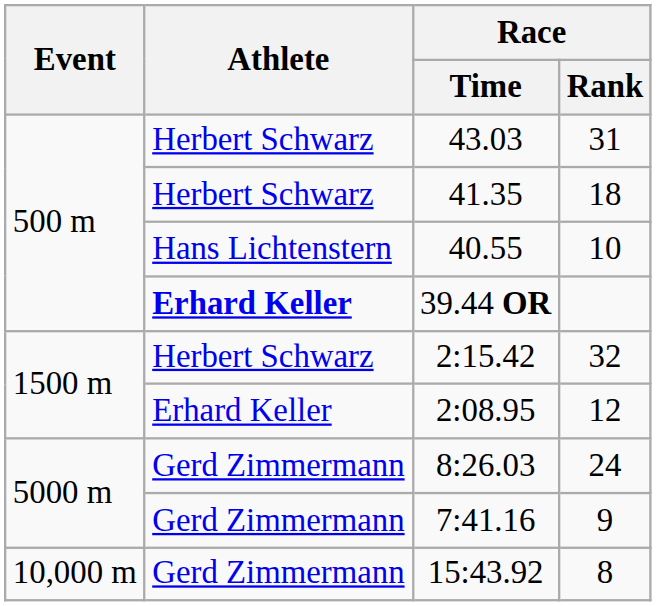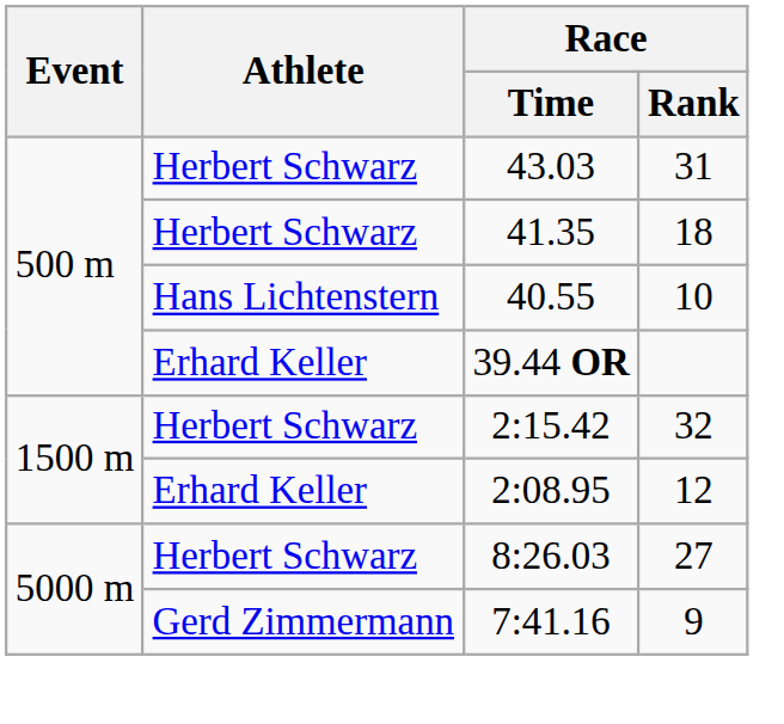39.44 OR | Athlete: bold -> normal
8:26.03 | Athlete: Gerd Zimmermann -> Herbert Schwarz
8:26.03 | Race / Rank: 24 -> 27
- row: 10,000 m | Gerd Zimmermann | 15:43.92 | 8
